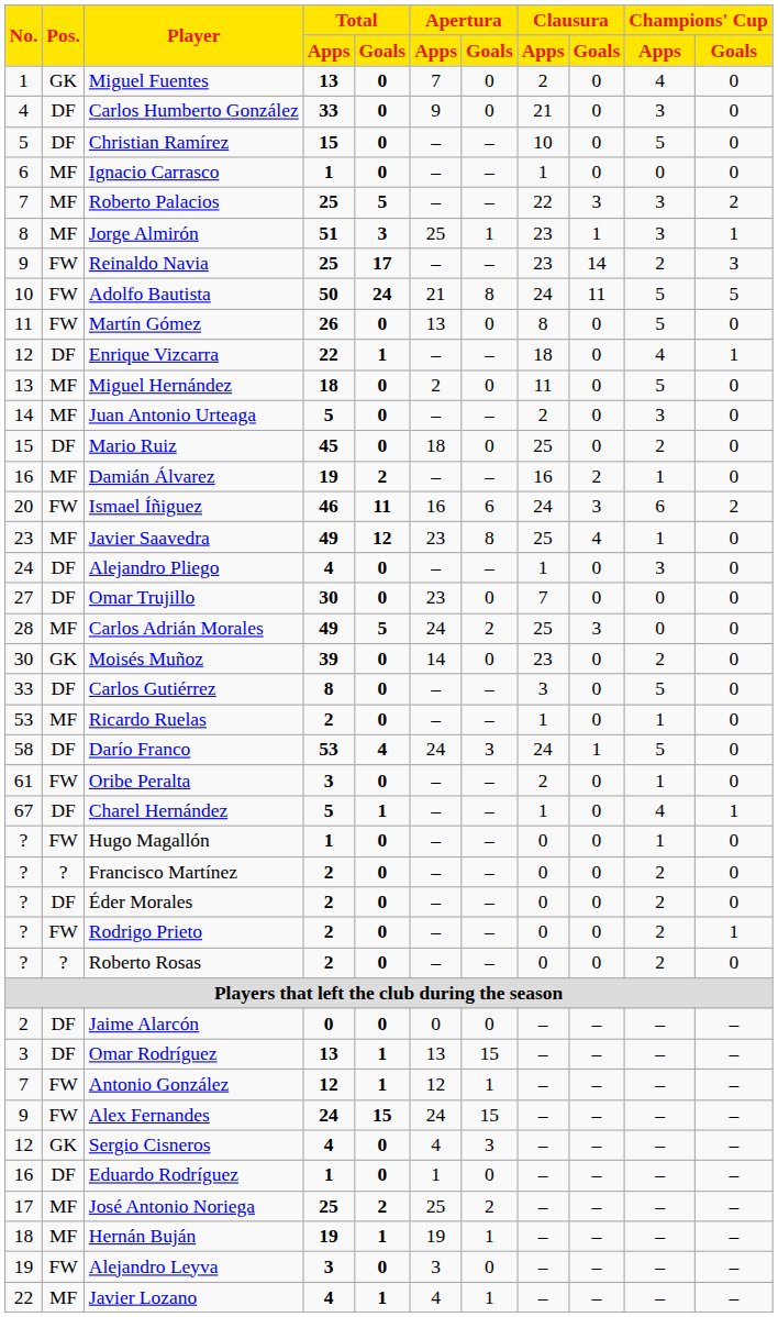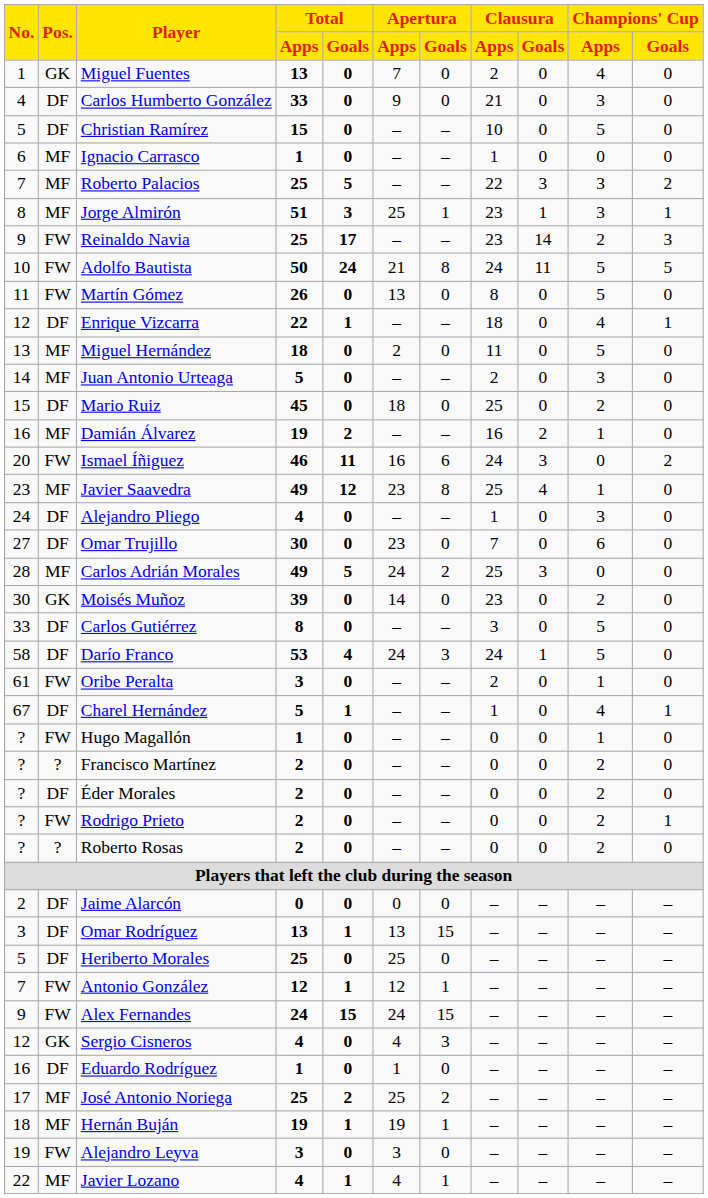Ismael Íñiguez | Champions' Cup / Apps: 6 -> 0
Omar Trujillo | Champions' Cup / Apps: 0 -> 6
- row: 53 | MF | Ricardo Ruelas | 2 | 0 | – | – | 1 | 0 | 1 | 0
+ row: 5 | DF | Heriberto Morales | 25 | 0 | 25 | 0 | – | – | – | –
